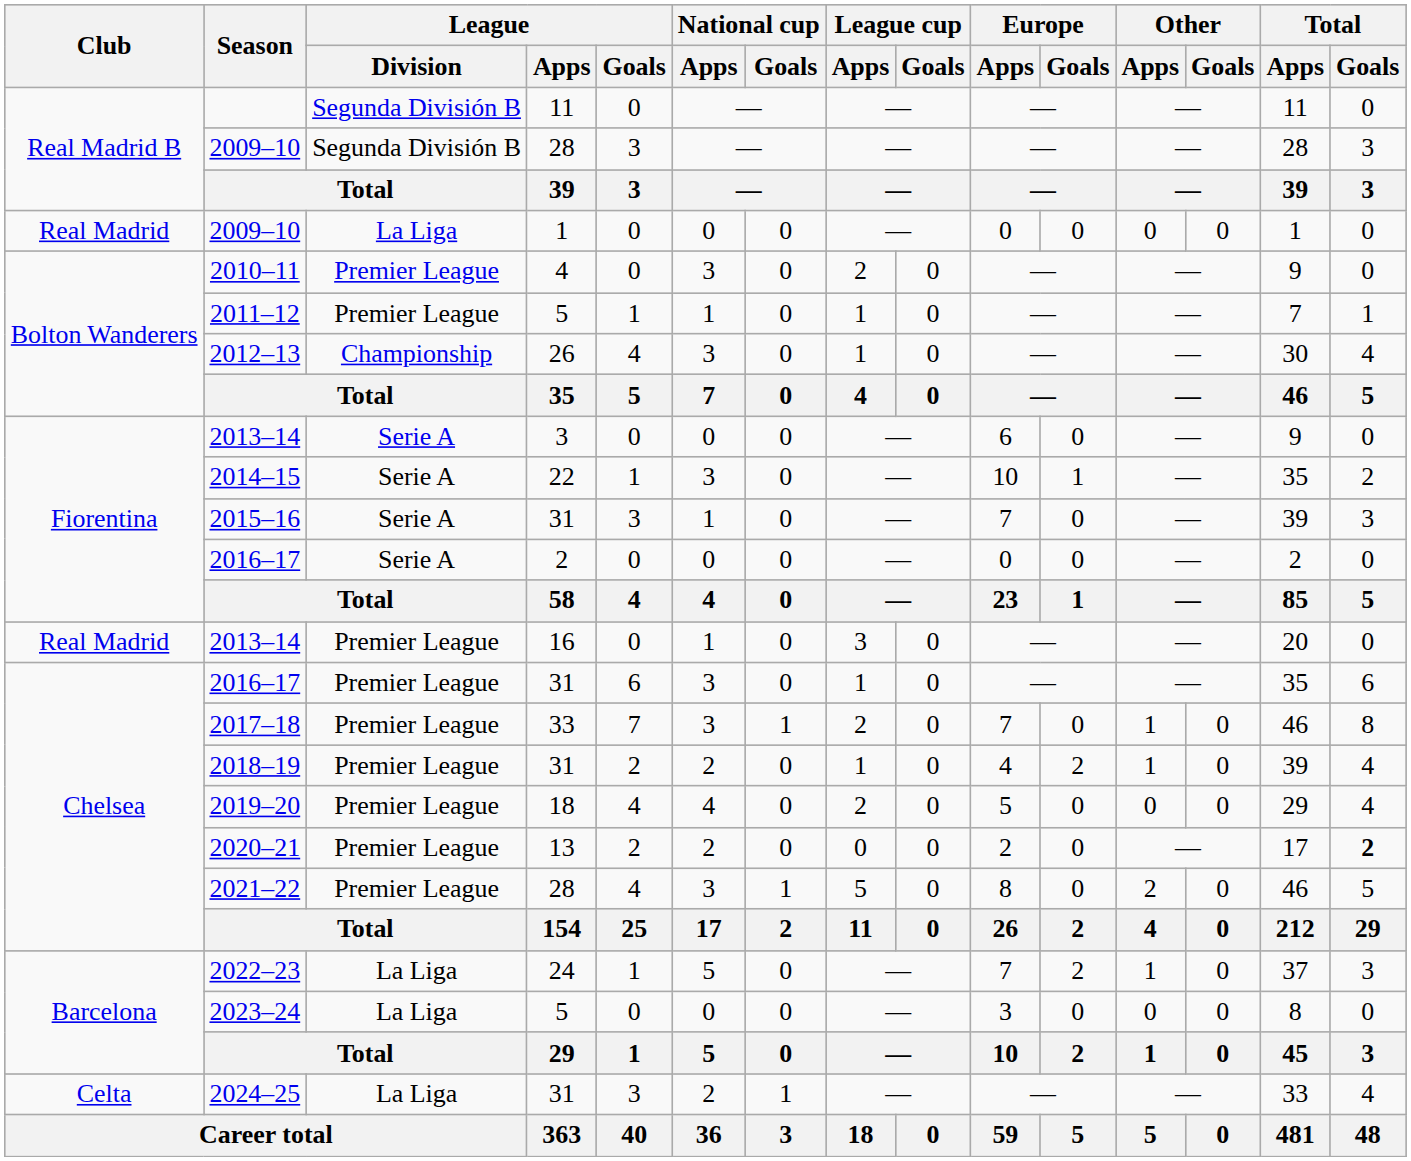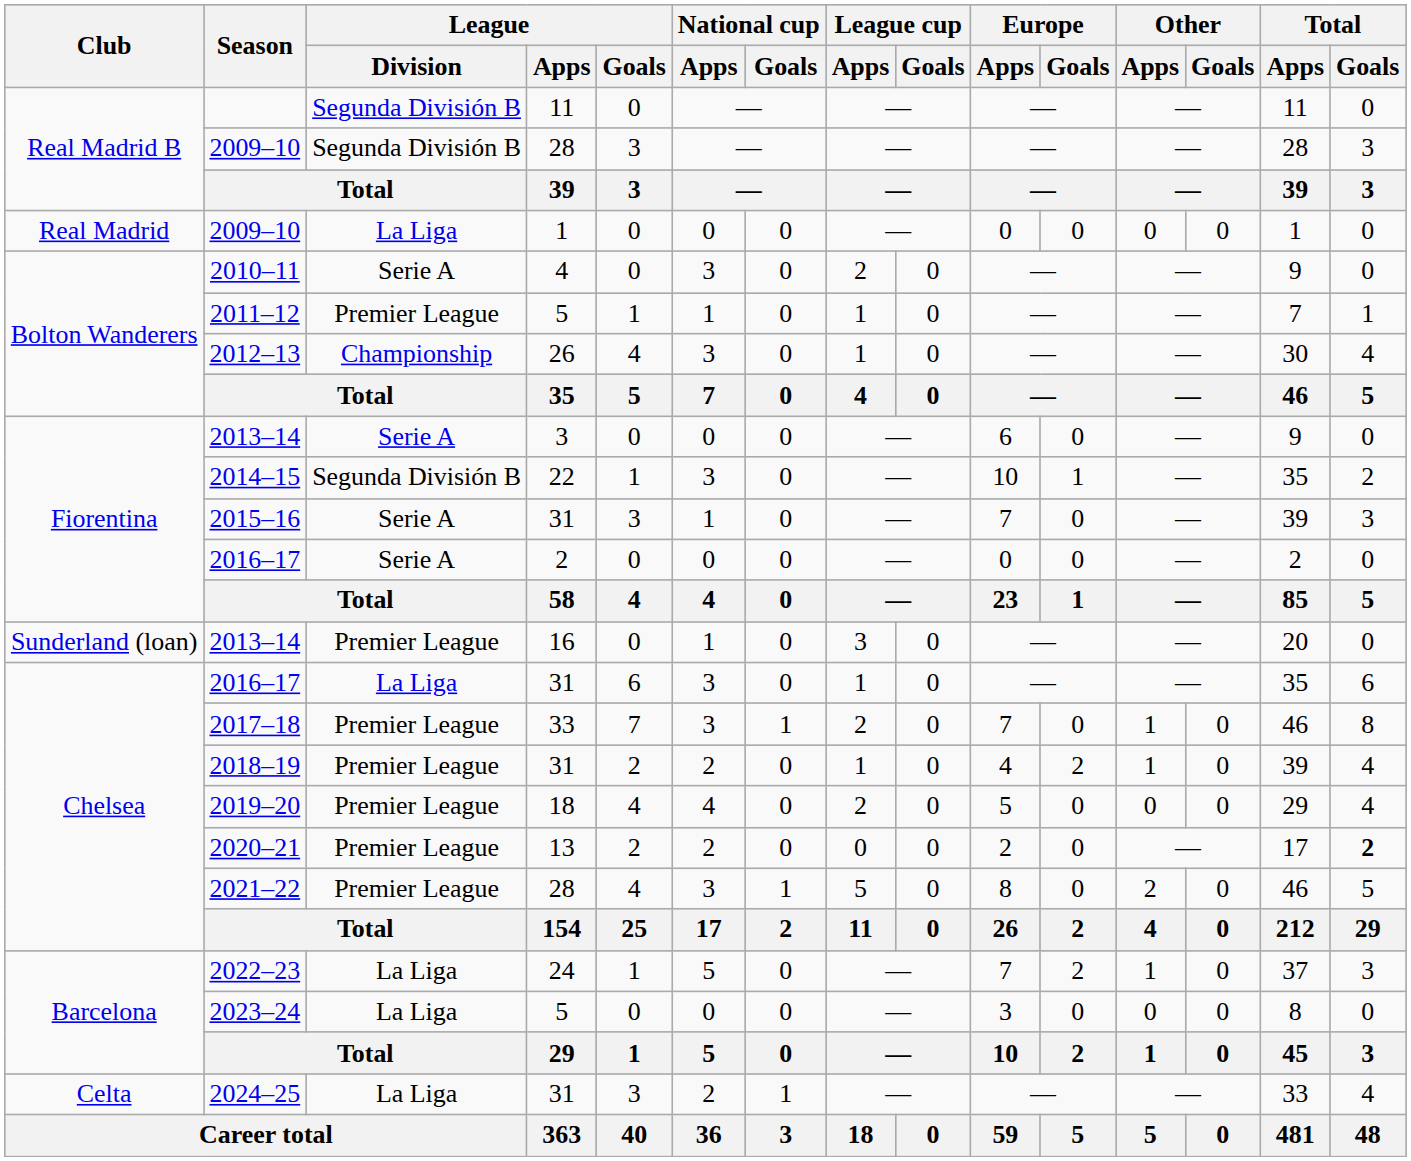2010–11 | League / Division: Premier League -> Serie A
2014–15 | League / Division: Serie A -> Segunda División B
2013–14 / 16 | Club: Real Madrid -> Sunderland (loan)
2016–17 / 31 | League / Division: Premier League -> La Liga
